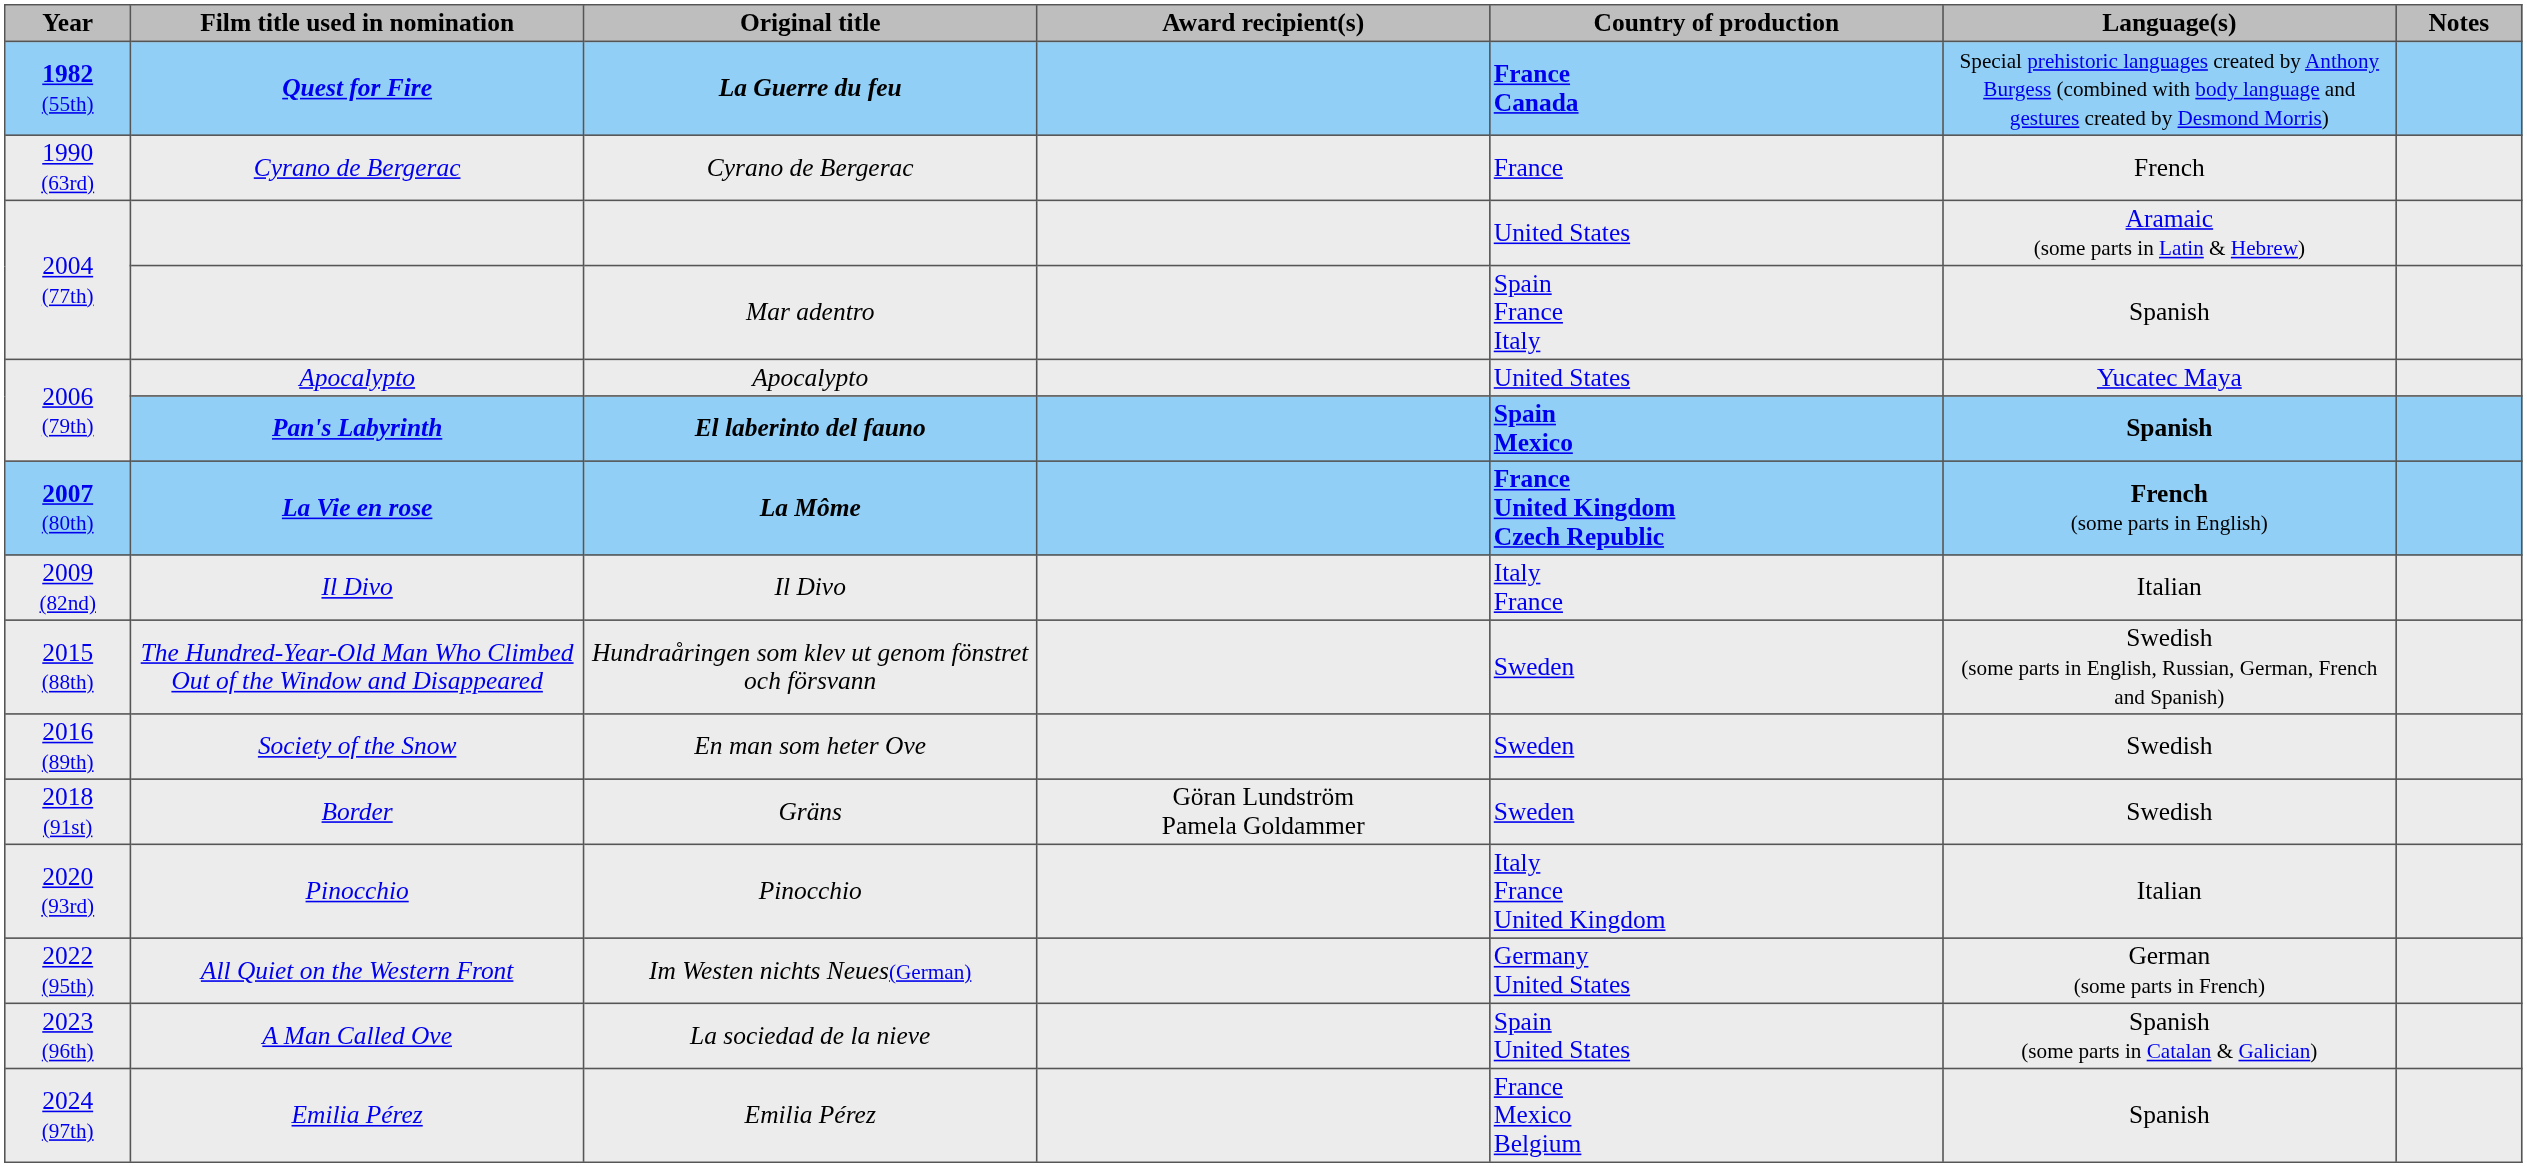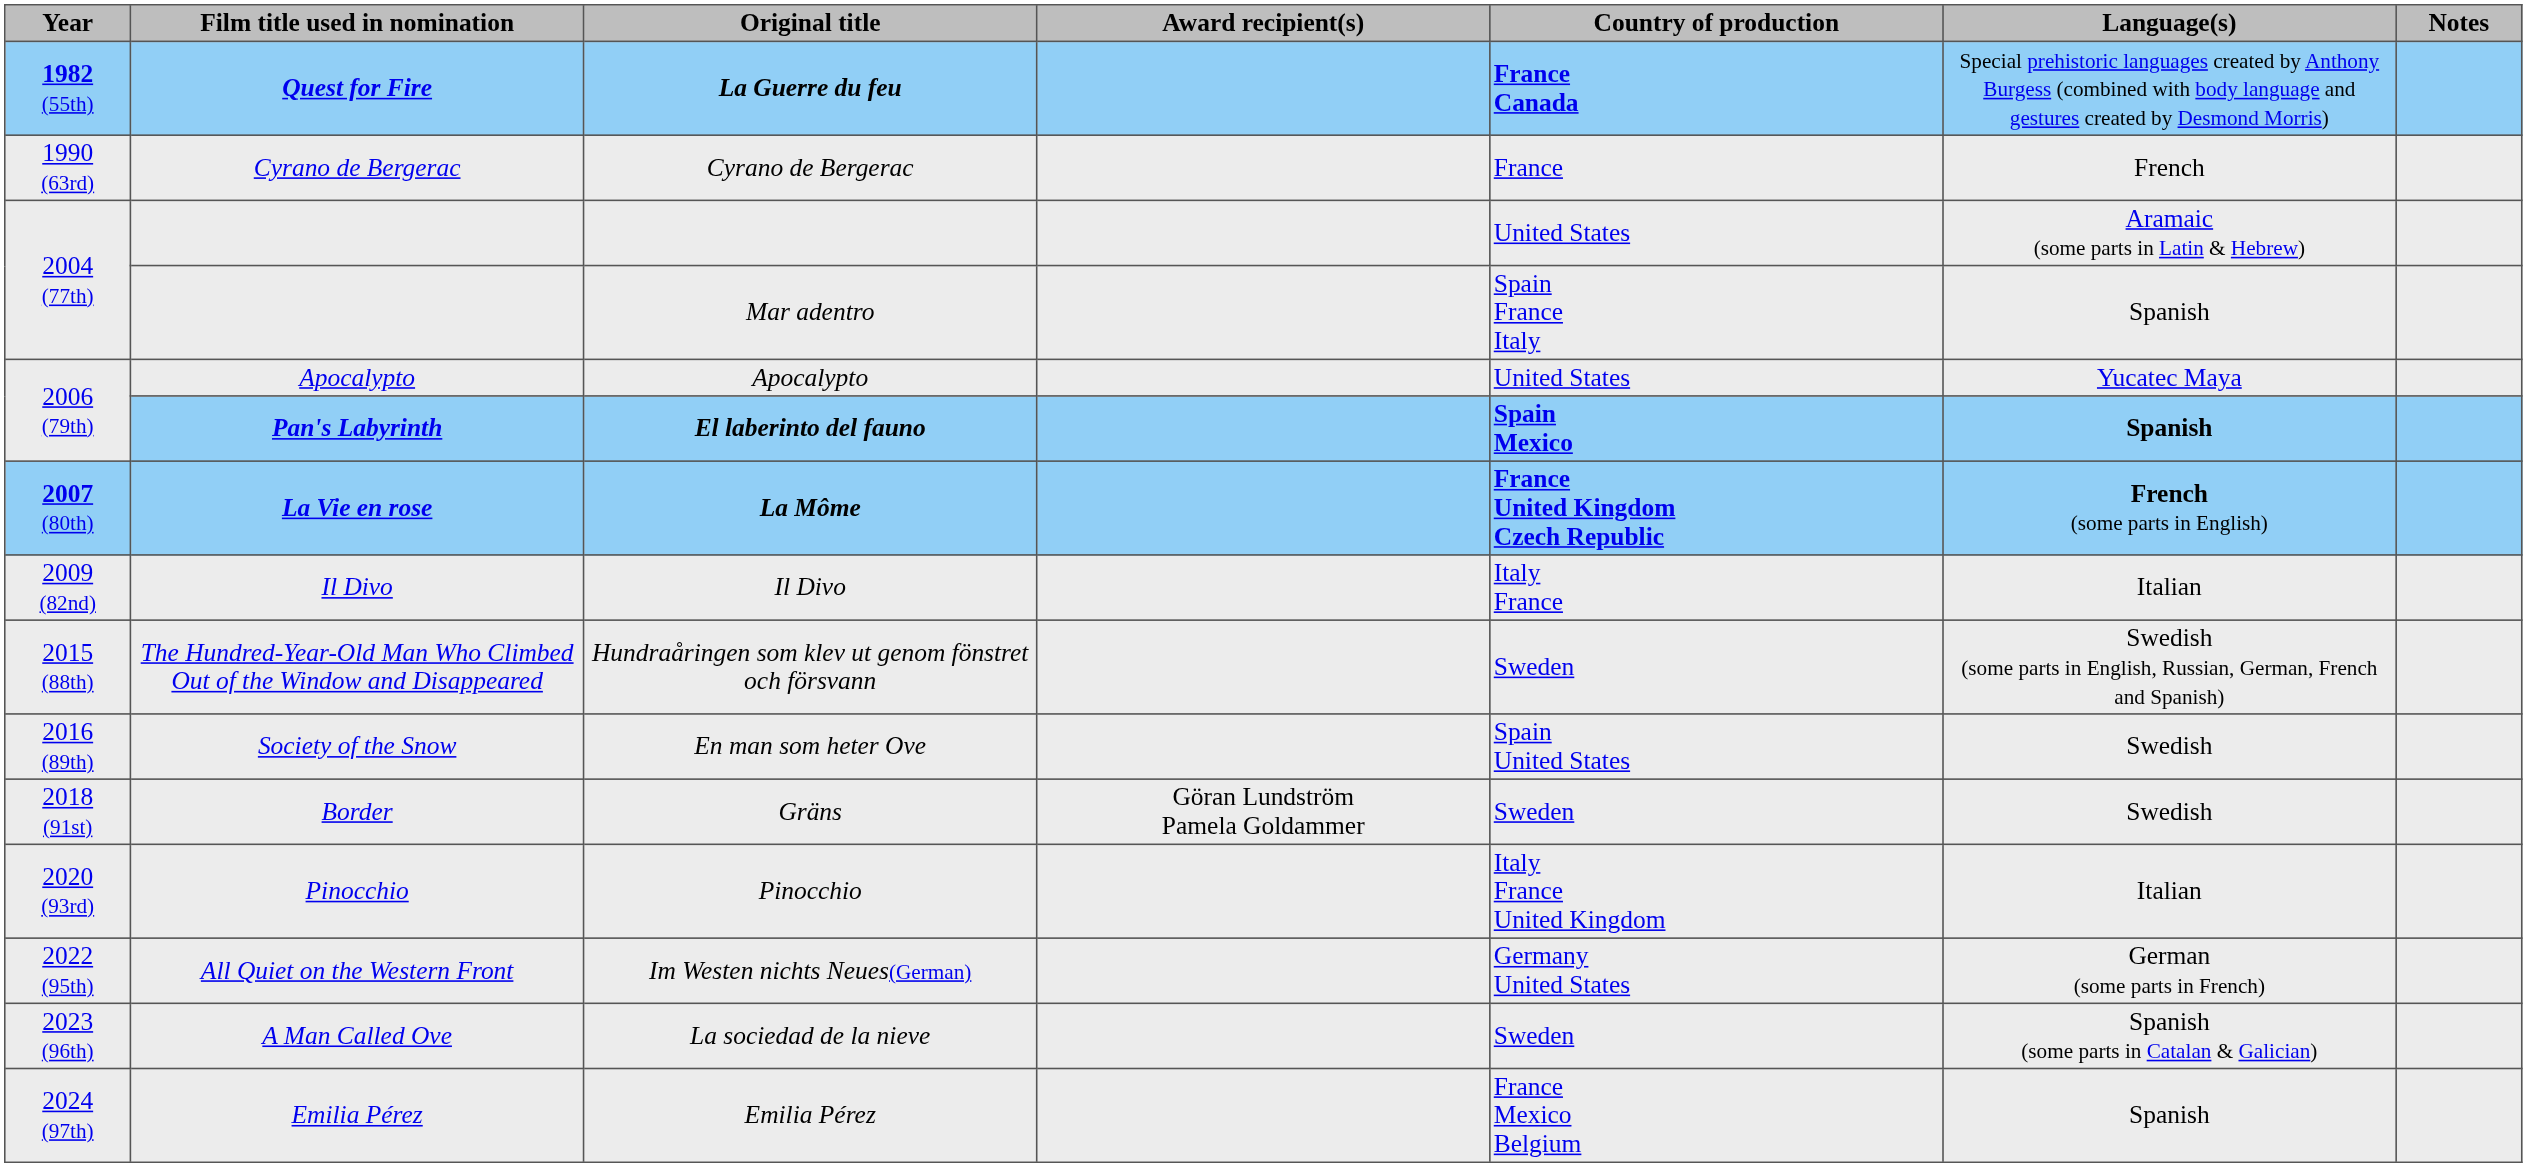En man som heter Ove | Country of production: Sweden -> Spain United States
La sociedad de la nieve | Country of production: Spain United States -> Sweden
